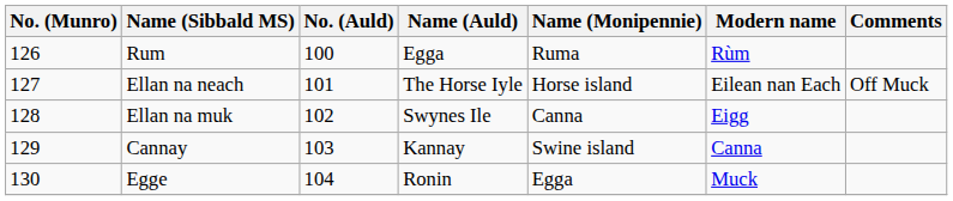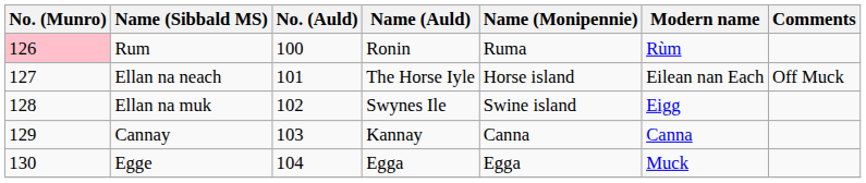Rum | No. (Munro): no background -> pink background
Rum | Name (Auld): Egga -> Ronin
Ellan na muk | Name (Monipennie): Canna -> Swine island
Cannay | Name (Monipennie): Swine island -> Canna
Egge | Name (Auld): Ronin -> Egga
